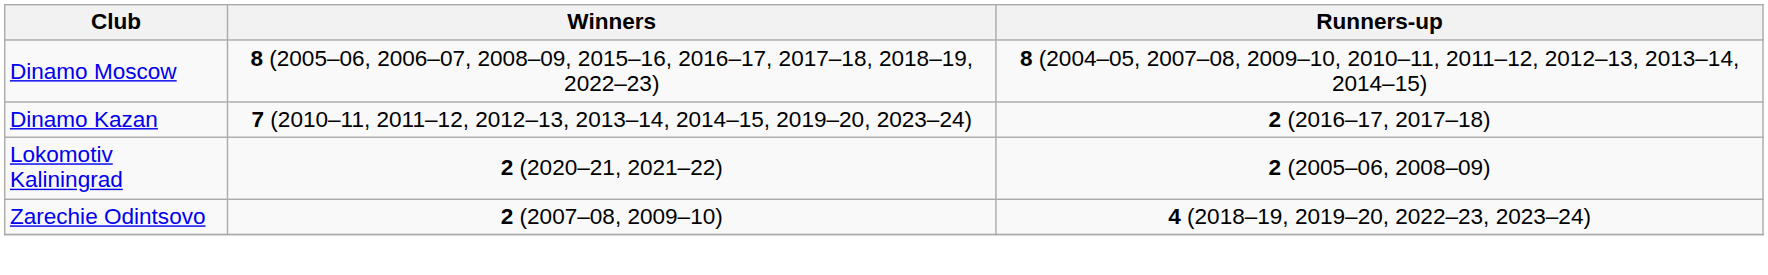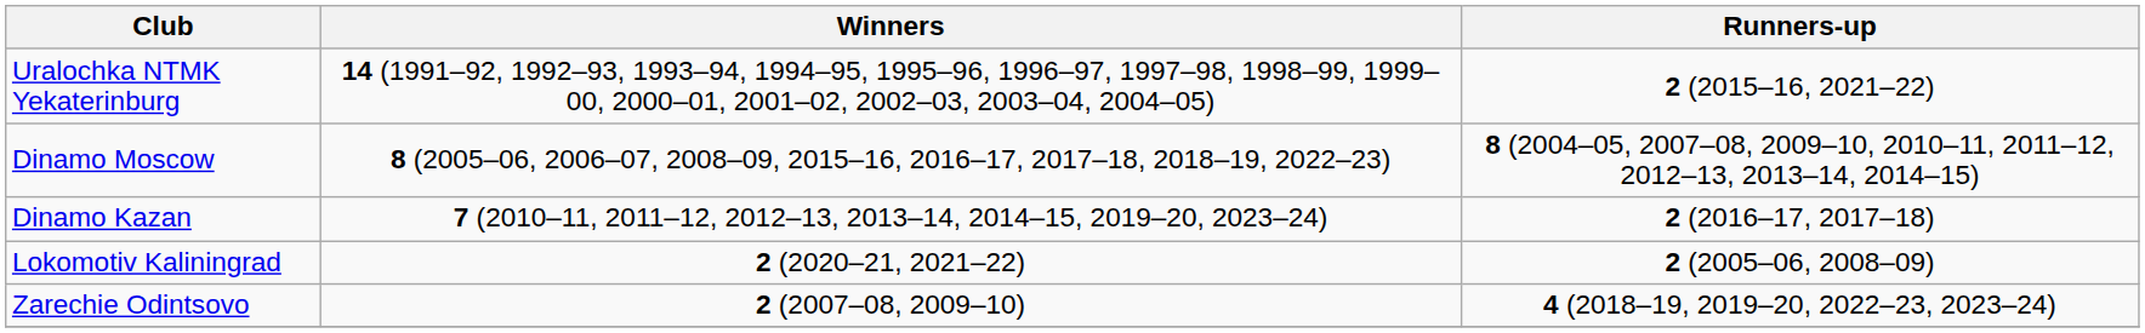+ row: Uralochka NTMK Yekaterinburg | 14 (1991–92, 1992–93, 1993–94, 1994–95, 1995–96, 1996–97, 1997–98, 1998–99, 1999–00, 2000–01, 2001–02, 2002–03, 2003–04, 2004–05) | 2 (2015–16, 2021–22)
